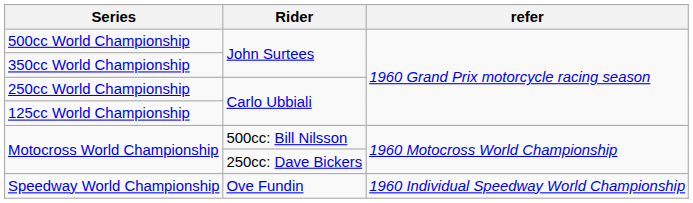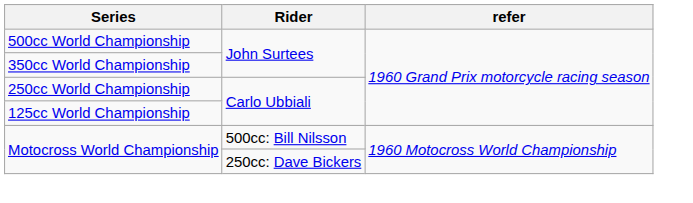- row: Speedway World Championship | Ove Fundin | 1960 Individual Speedway World Championship
